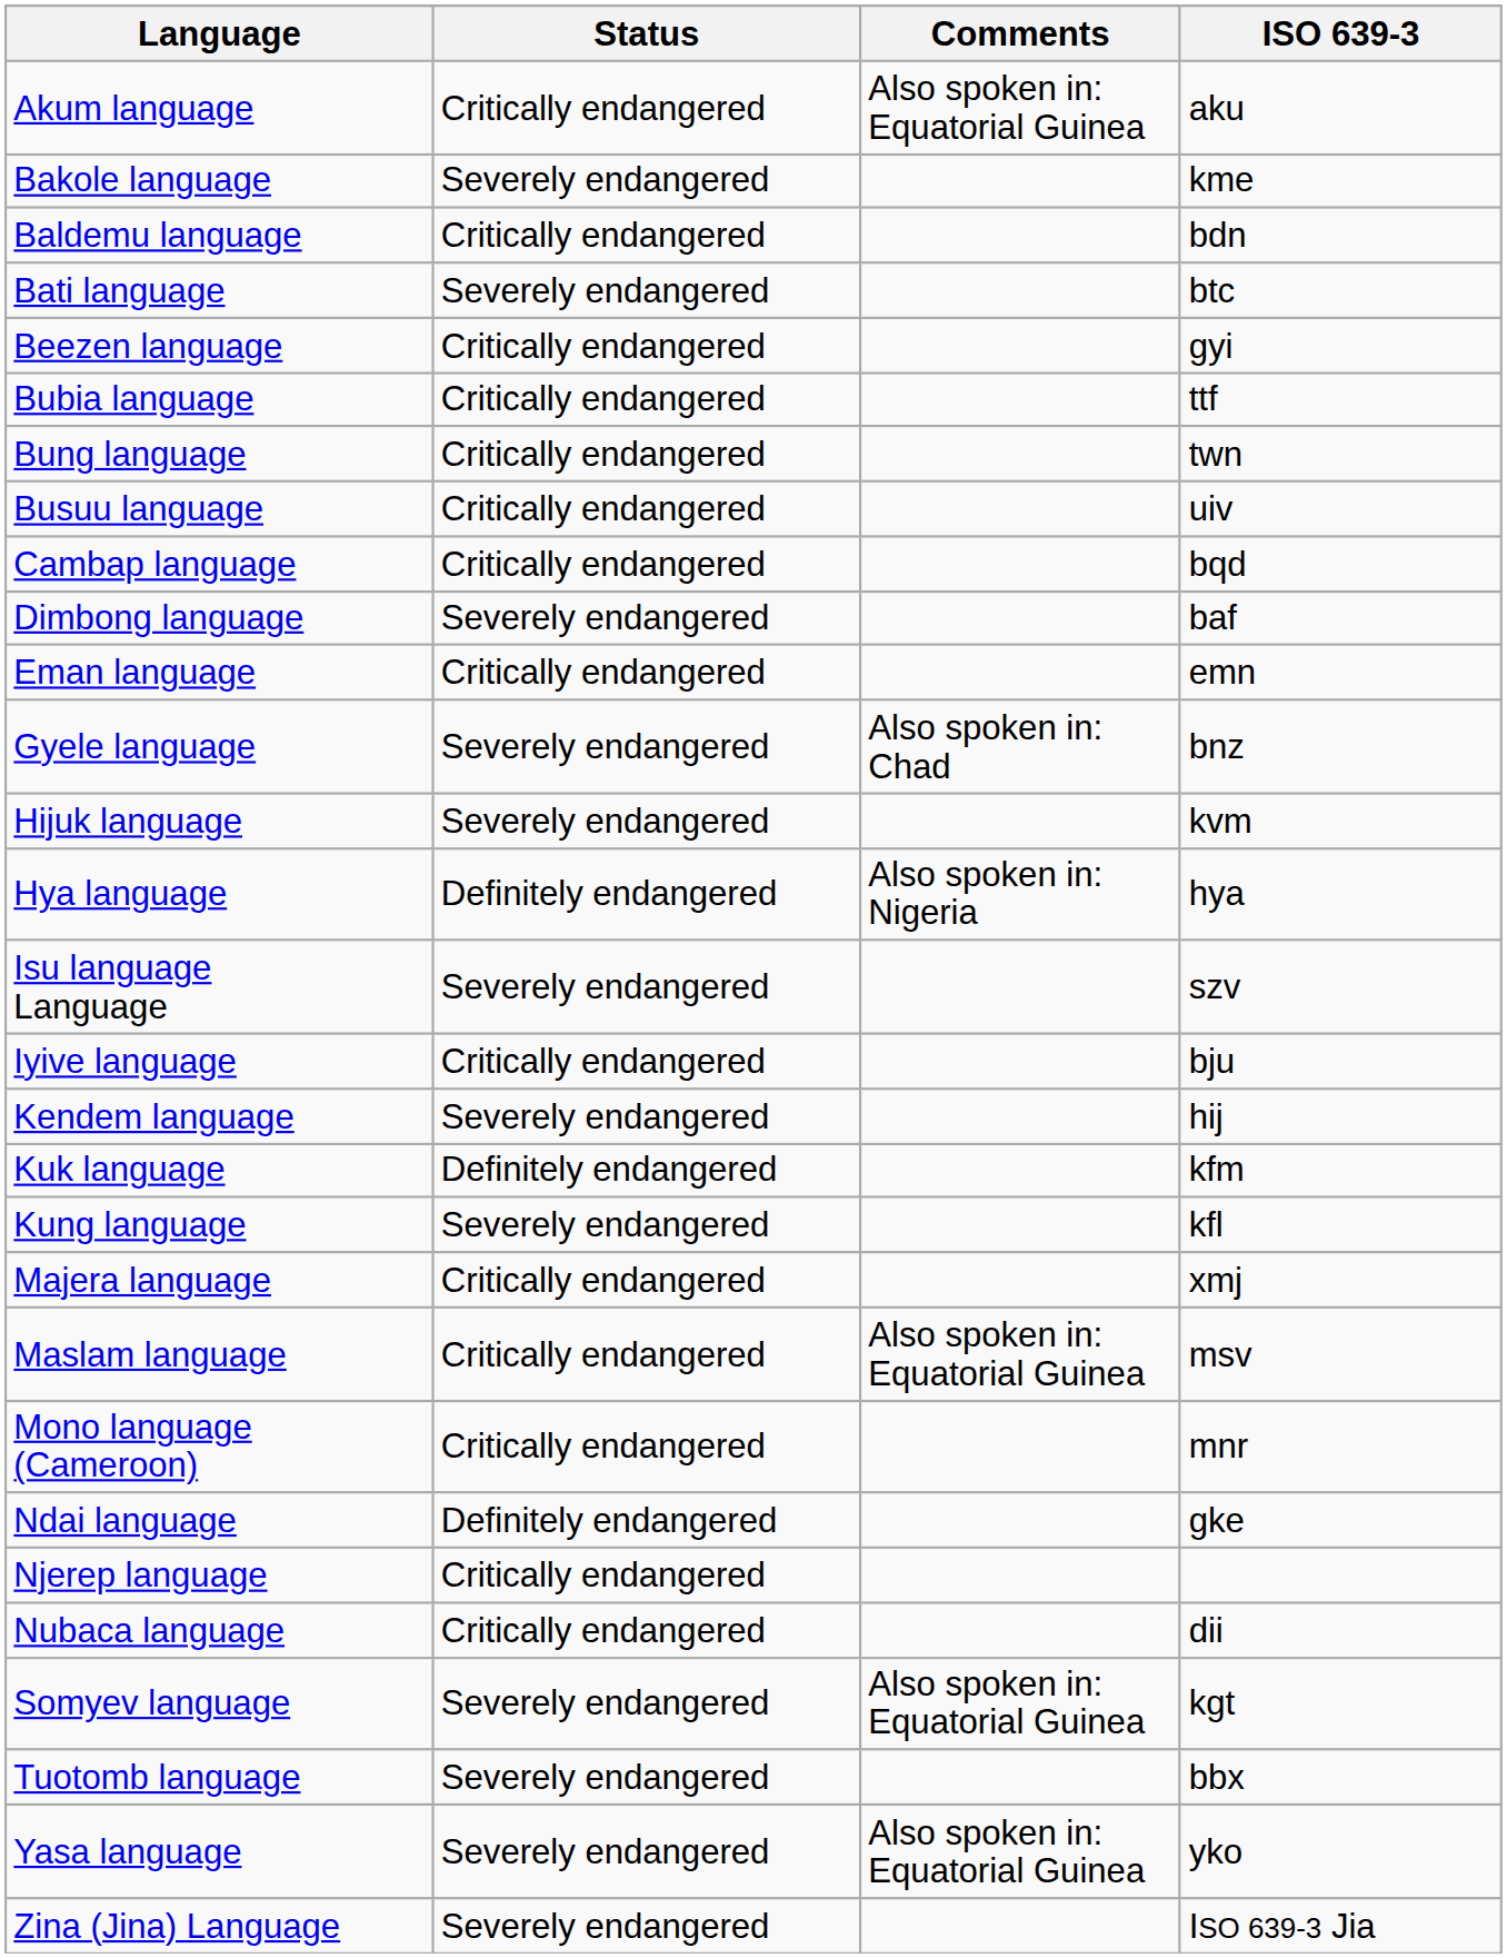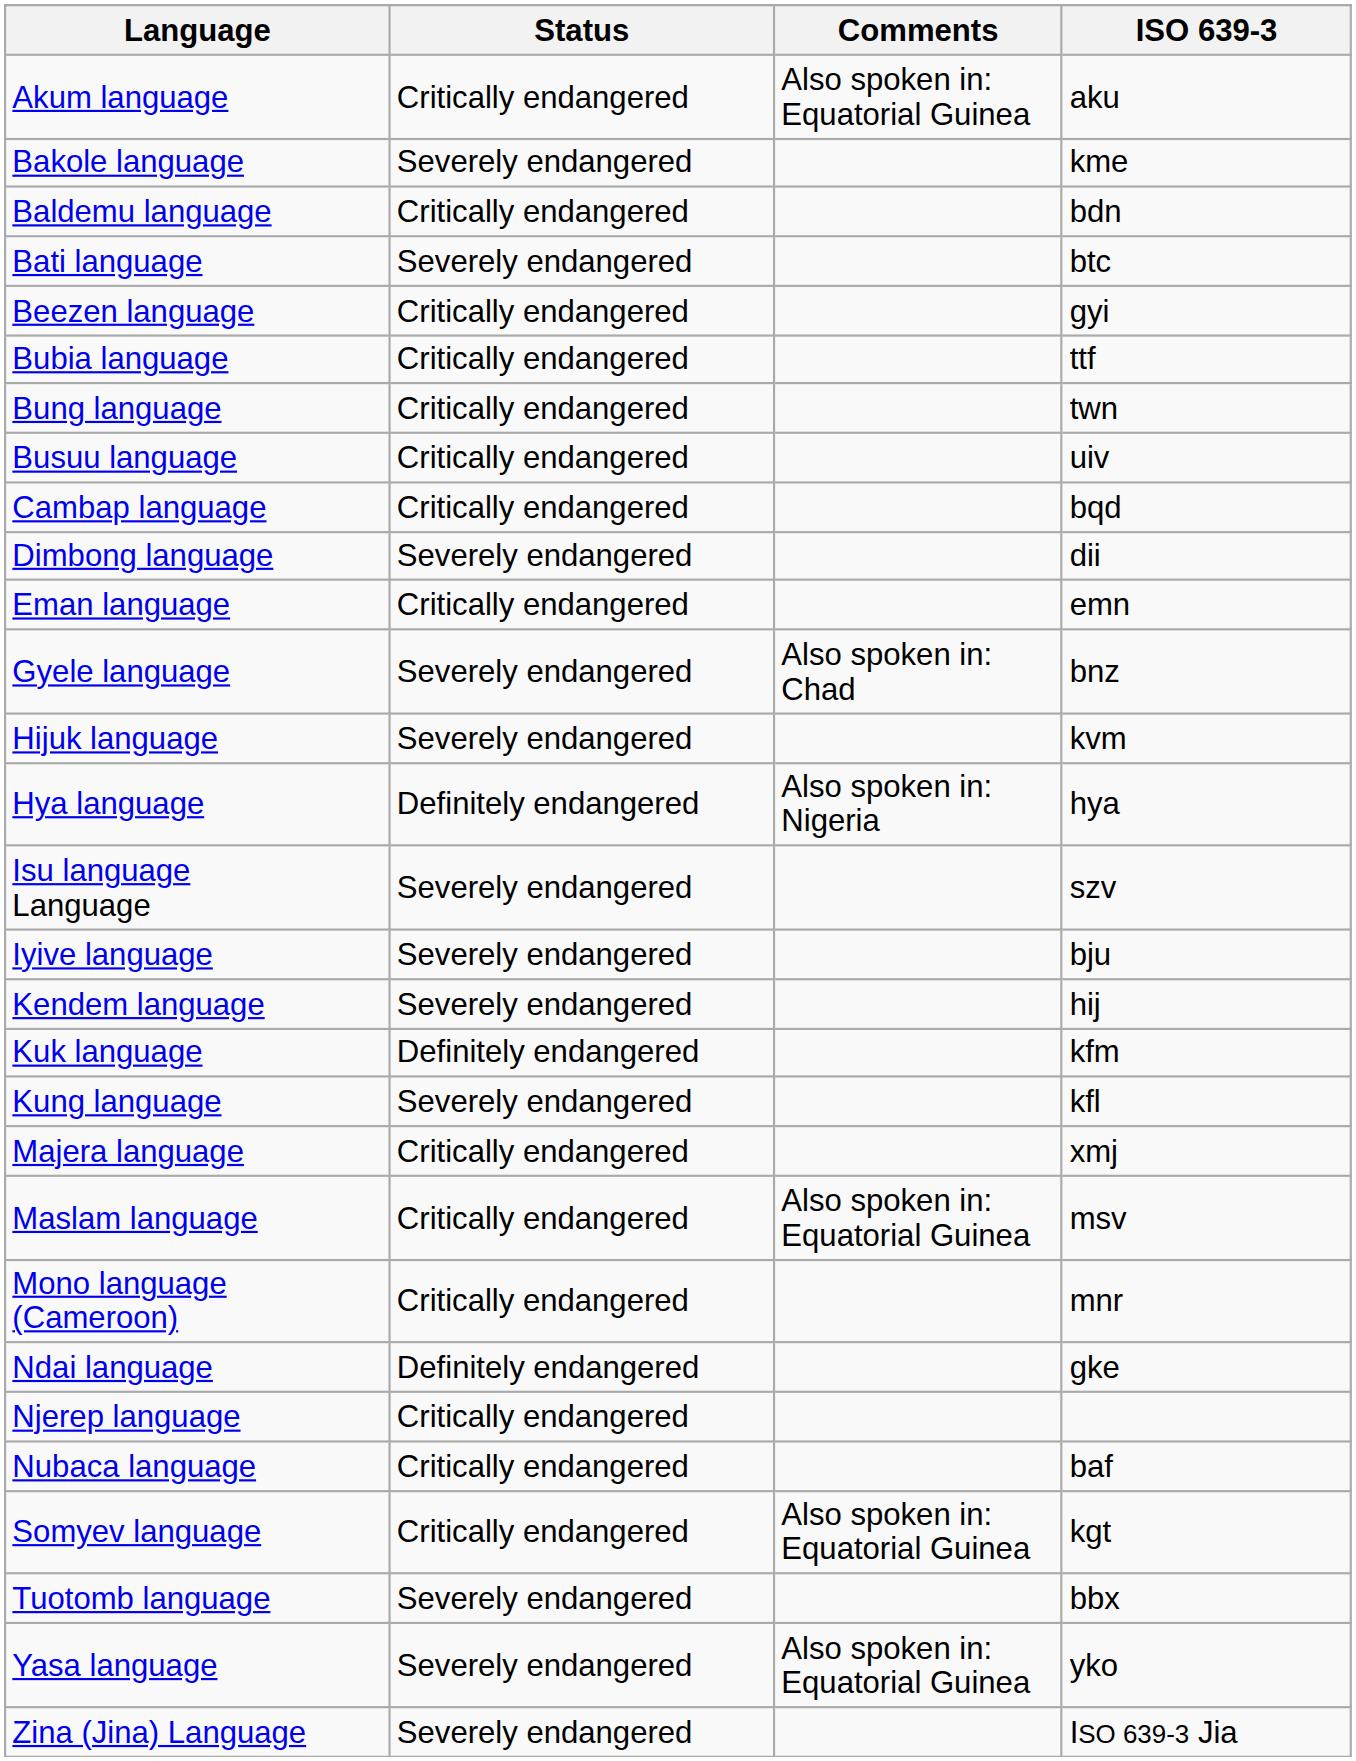Dimbong language | ISO 639-3: baf -> dii
Iyive language | Status: Critically endangered -> Severely endangered
Nubaca language | ISO 639-3: dii -> baf
Somyev language | Status: Severely endangered -> Critically endangered
